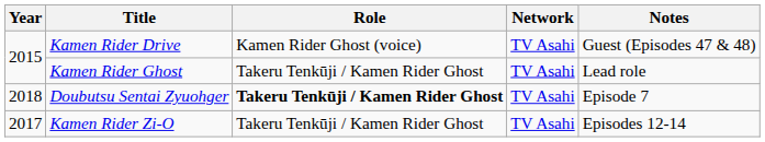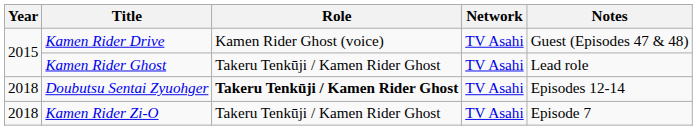Doubutsu Sentai Zyuohger | Notes: Episode 7 -> Episodes 12-14
Kamen Rider Zi-O | Year: 2017 -> 2018
Kamen Rider Zi-O | Notes: Episodes 12-14 -> Episode 7
